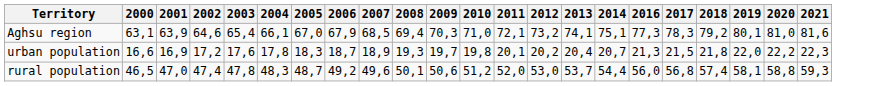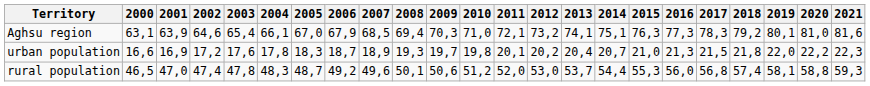+ column: 2015 | 76,3 | 21,0 | 55,3
